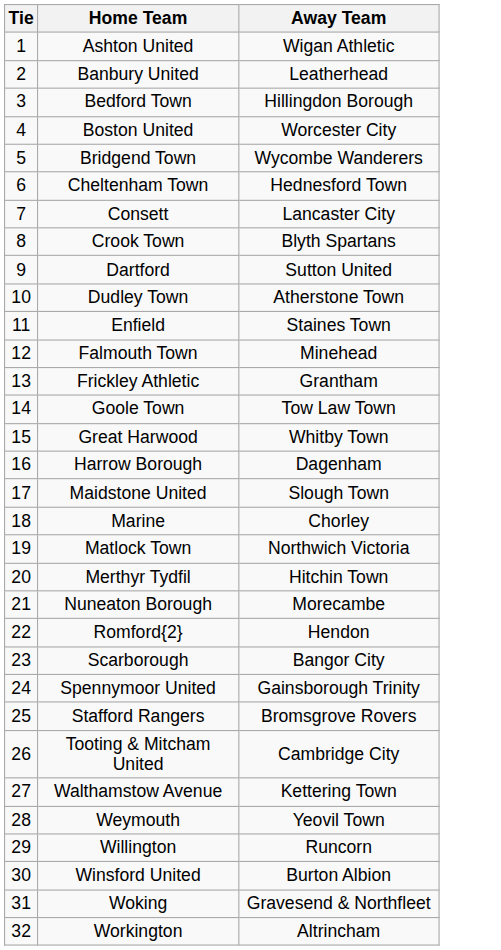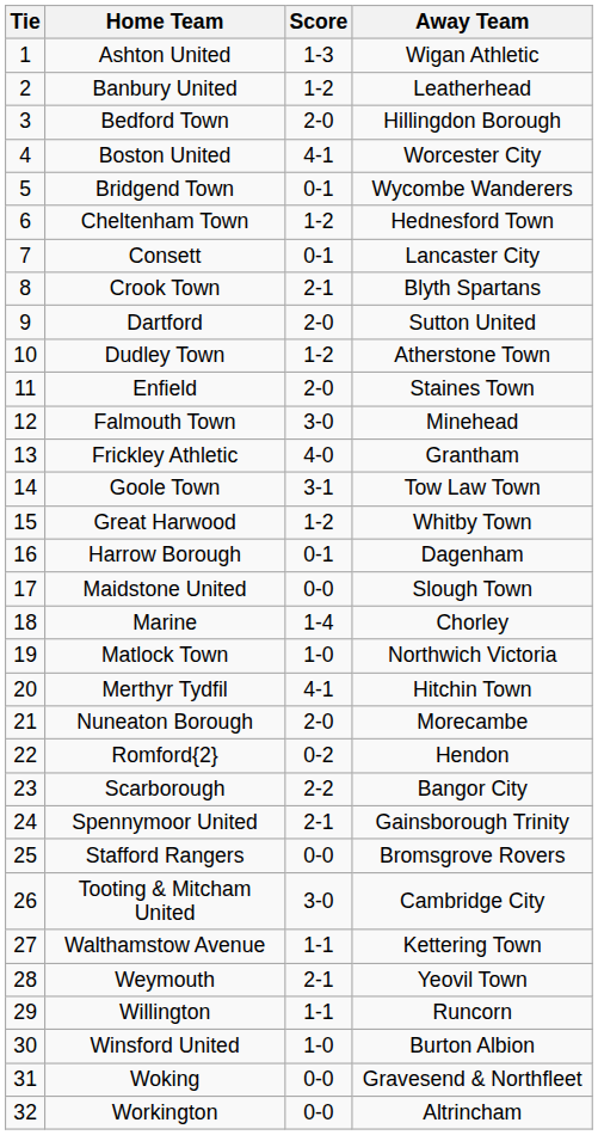+ column: Score | 1-3 | 1-2 | 2-0 | 4-1 | 0-1 | 1-2 | 0-1 | 2-1 | 2-0 | 1-2 | 2-0 | 3-0 | 4-0 | 3-1 | 1-2 | 0-1 | 0-0 | 1-4 | 1-0 | 4-1 | 2-0 | 0-2 | 2-2 | 2-1 | 0-0 | 3-0 | 1-1 | 2-1 | 1-1 | 1-0 | 0-0 | 0-0
